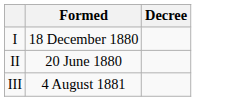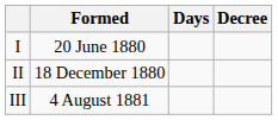+ column: Days
I | Formed: 18 December 1880 -> 20 June 1880
II | Formed: 20 June 1880 -> 18 December 1880
